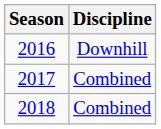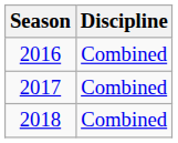2016 | Discipline: Downhill -> Combined
